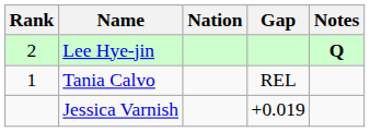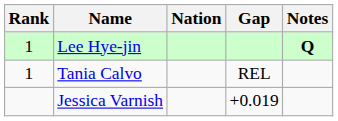Lee Hye-jin | Rank: 2 -> 1
